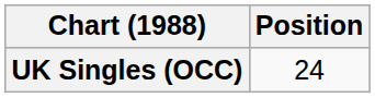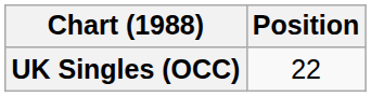UK Singles (OCC) | Position: 24 -> 22
